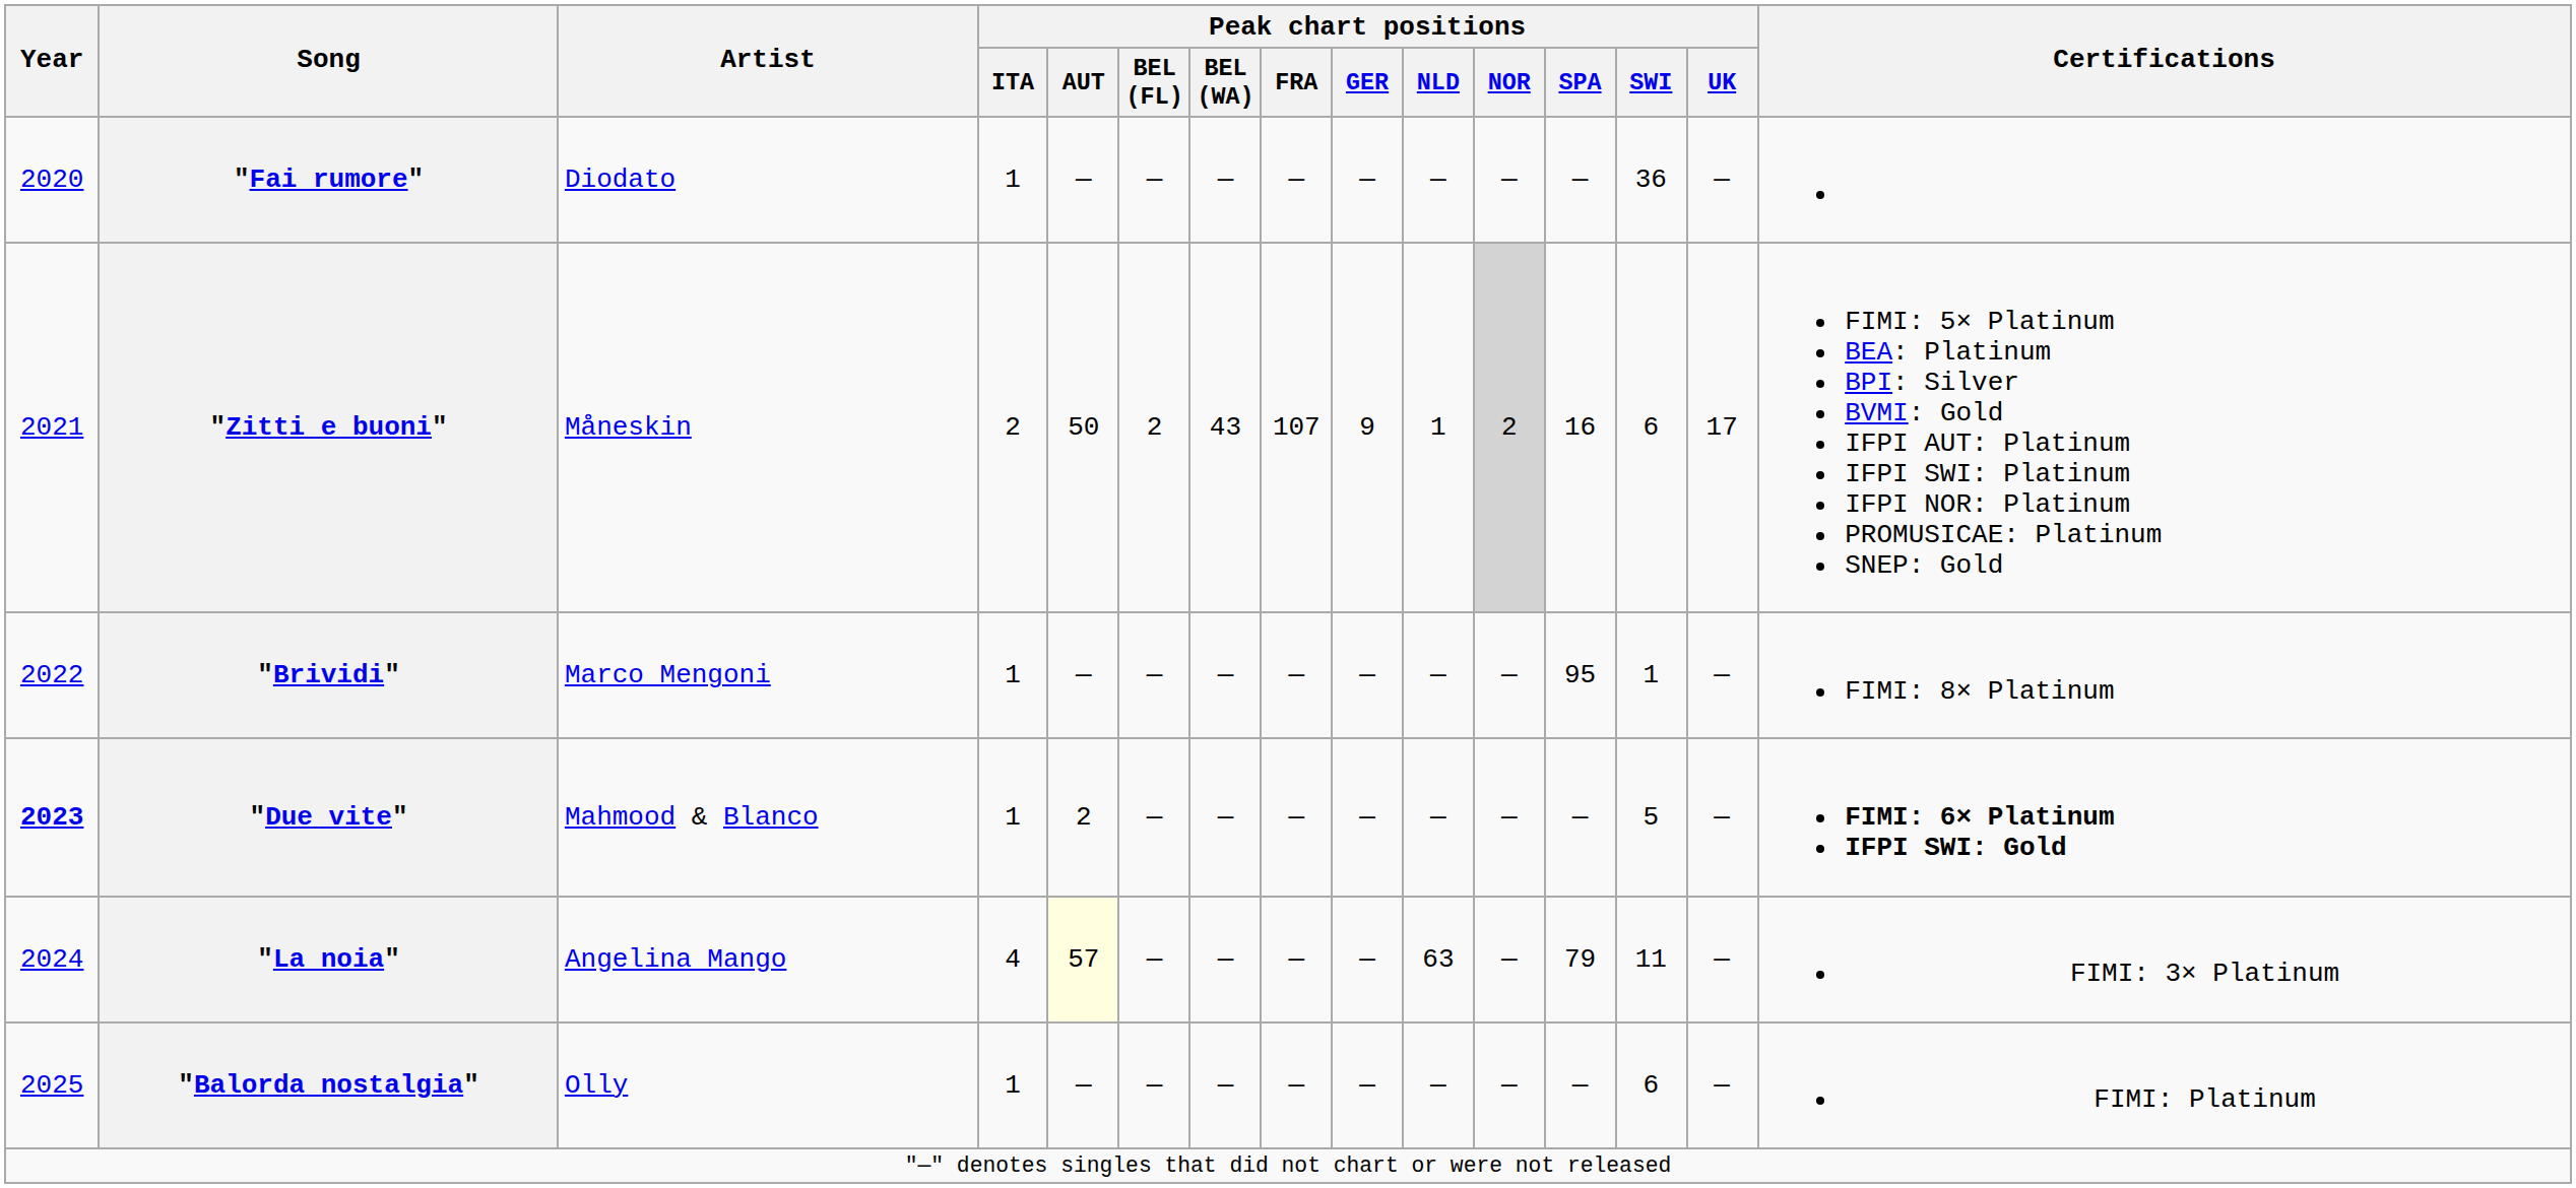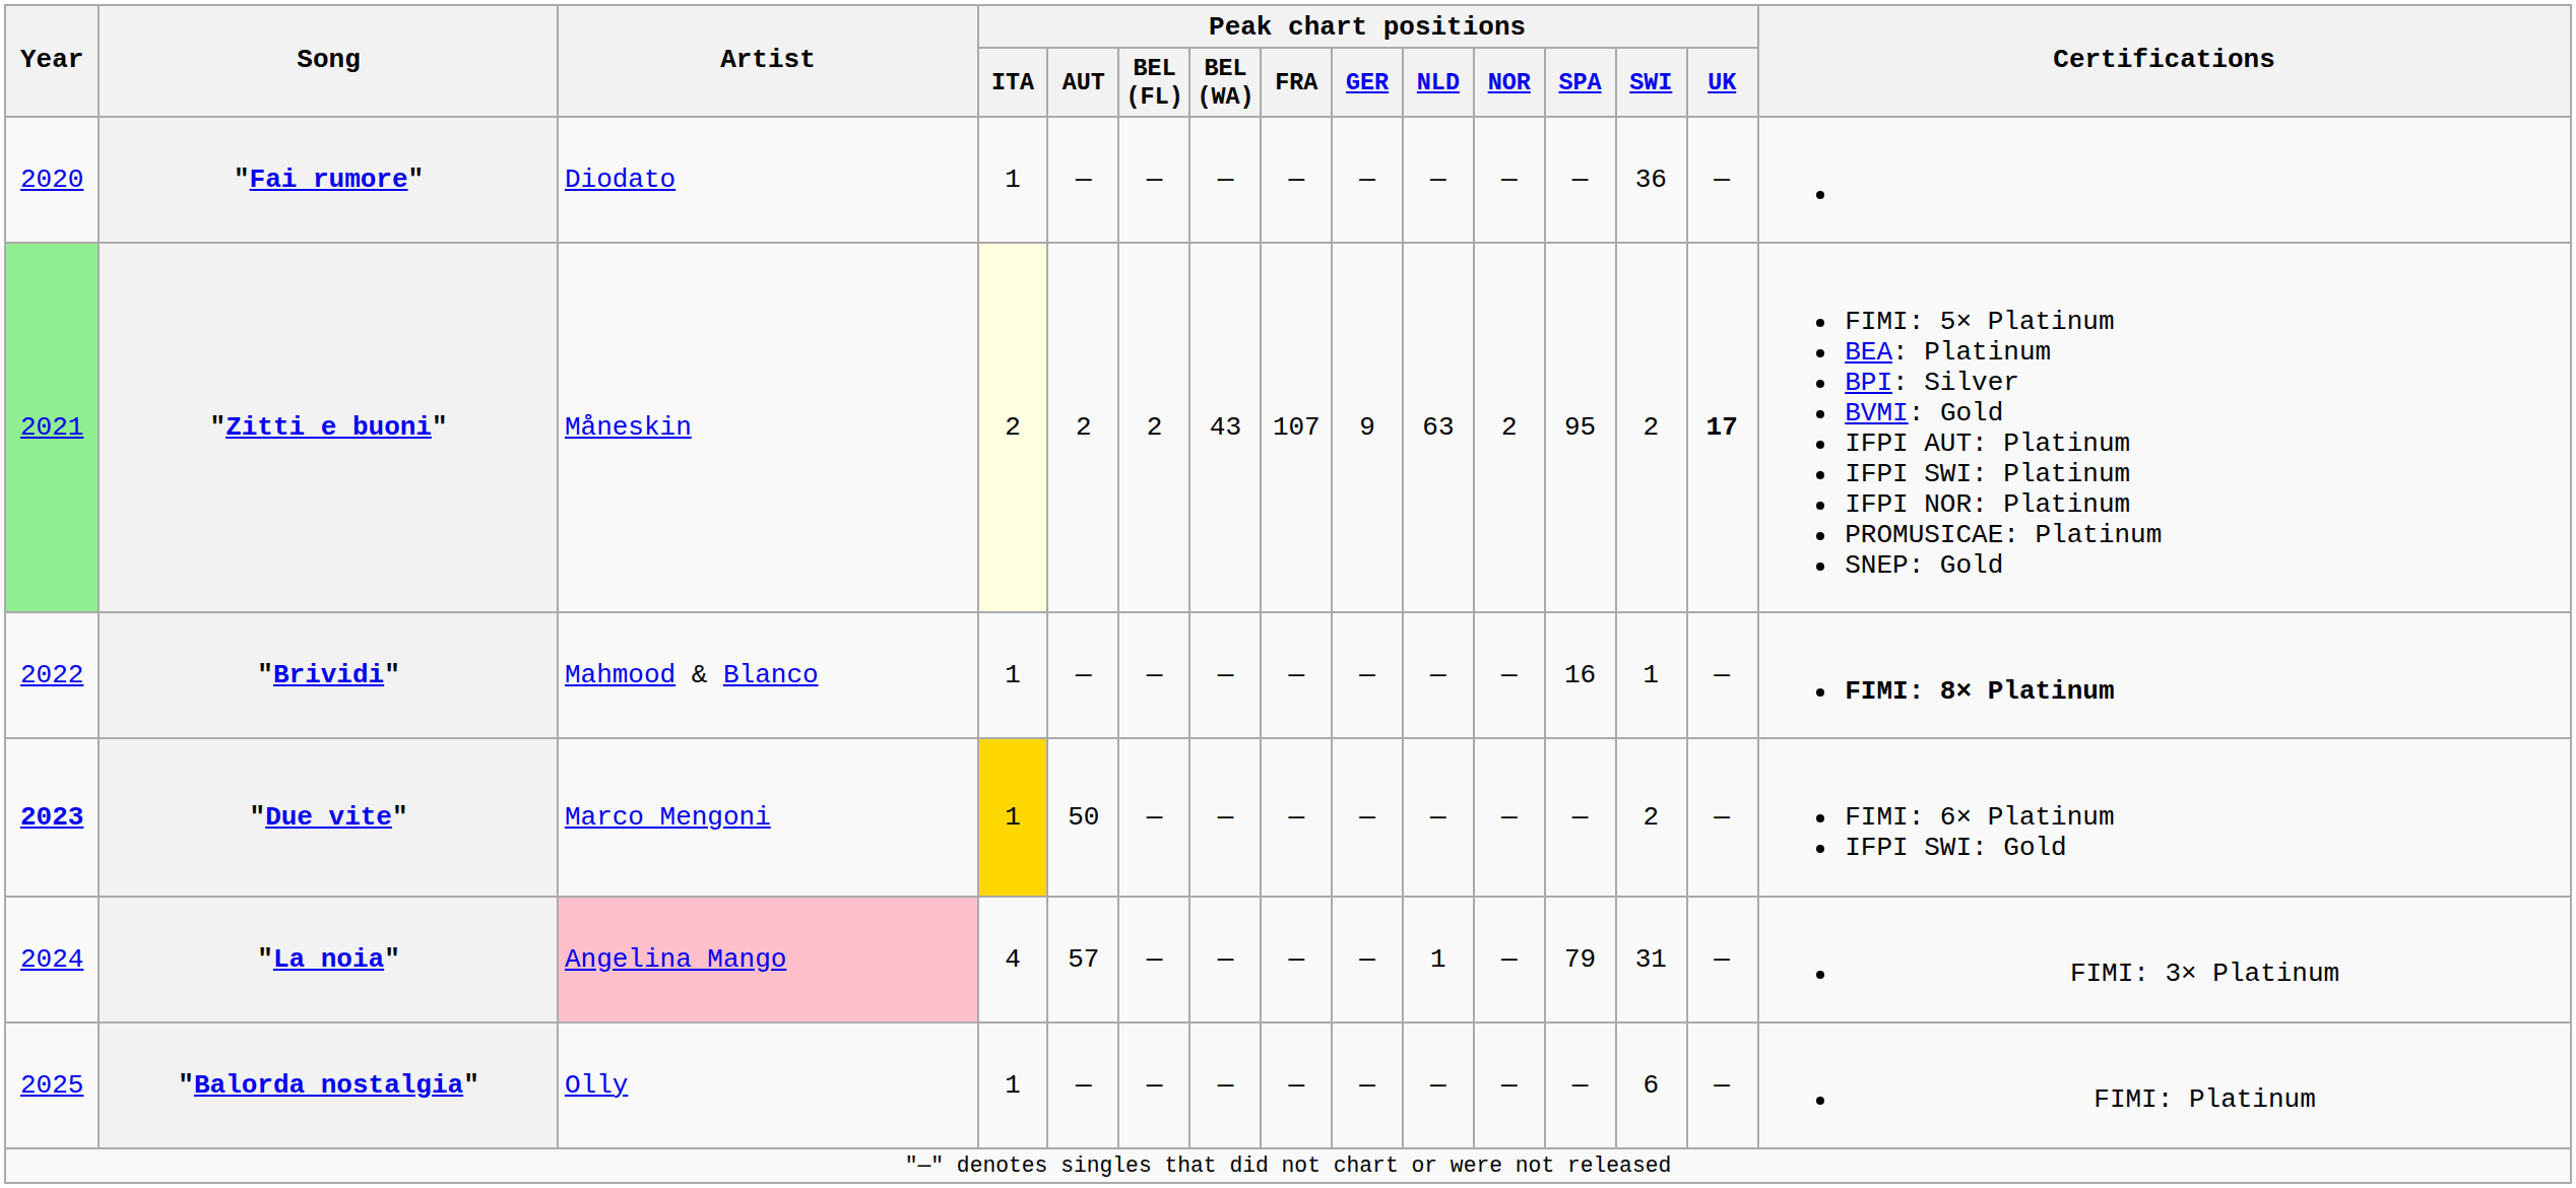"Zitti e buoni" | Year: no background -> lightgreen background
"Zitti e buoni" | Peak chart positions / ITA: no background -> lightyellow background
"Zitti e buoni" | Peak chart positions / AUT: 50 -> 2
"Zitti e buoni" | Peak chart positions / NLD: 1 -> 63
"Zitti e buoni" | Peak chart positions / NOR: lightgrey background -> no background
"Zitti e buoni" | Peak chart positions / SPA: 16 -> 95
"Zitti e buoni" | Peak chart positions / SWI: 6 -> 2
"Zitti e buoni" | Peak chart positions / UK: normal -> bold
"Brividi" | Artist: Marco Mengoni -> Mahmood & Blanco
"Brividi" | Peak chart positions / SPA: 95 -> 16
"Brividi" | Certifications: normal -> bold
"Due vite" | Artist: Mahmood & Blanco -> Marco Mengoni
"Due vite" | Peak chart positions / ITA: no background -> gold background
"Due vite" | Peak chart positions / AUT: 2 -> 50
"Due vite" | Peak chart positions / SWI: 5 -> 2
"Due vite" | Certifications: bold -> normal
"La noia" | Artist: no background -> pink background
"La noia" | Peak chart positions / AUT: lightyellow background -> no background
"La noia" | Peak chart positions / NLD: 63 -> 1
"La noia" | Peak chart positions / SWI: 11 -> 31
